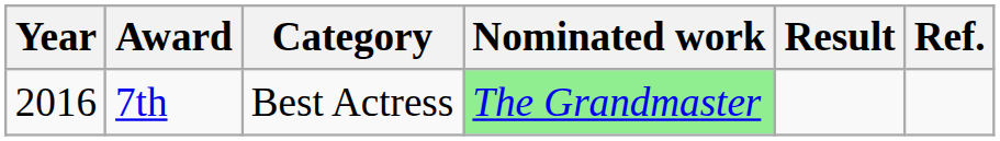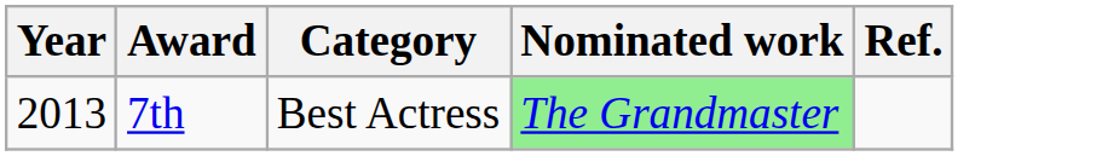- column: Result
7th | Year: 2016 -> 2013
